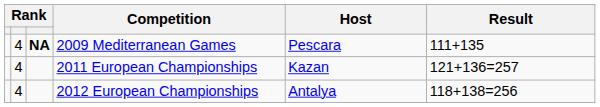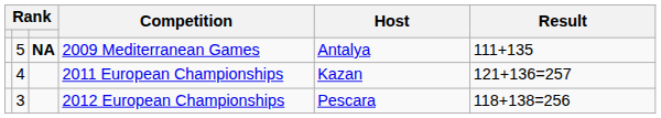2009 Mediterranean Games | column 2: 4 -> 5
2009 Mediterranean Games | Host: Pescara -> Antalya
2012 European Championships | column 2: 4 -> 3
2012 European Championships | Host: Antalya -> Pescara
